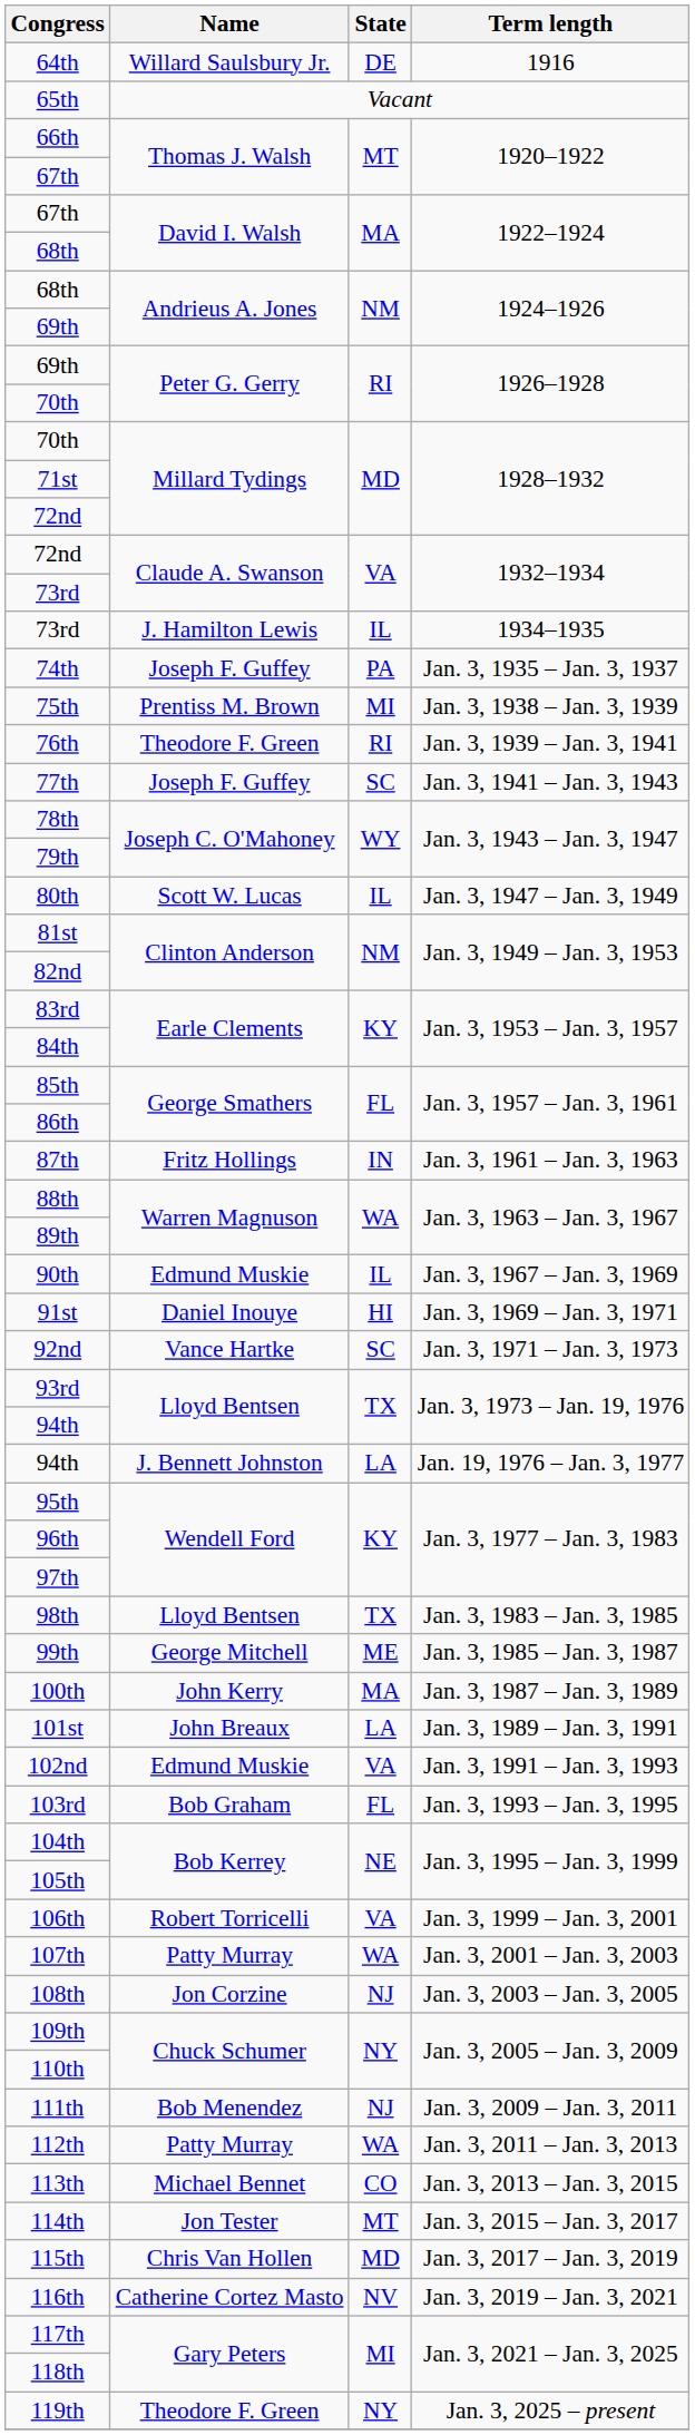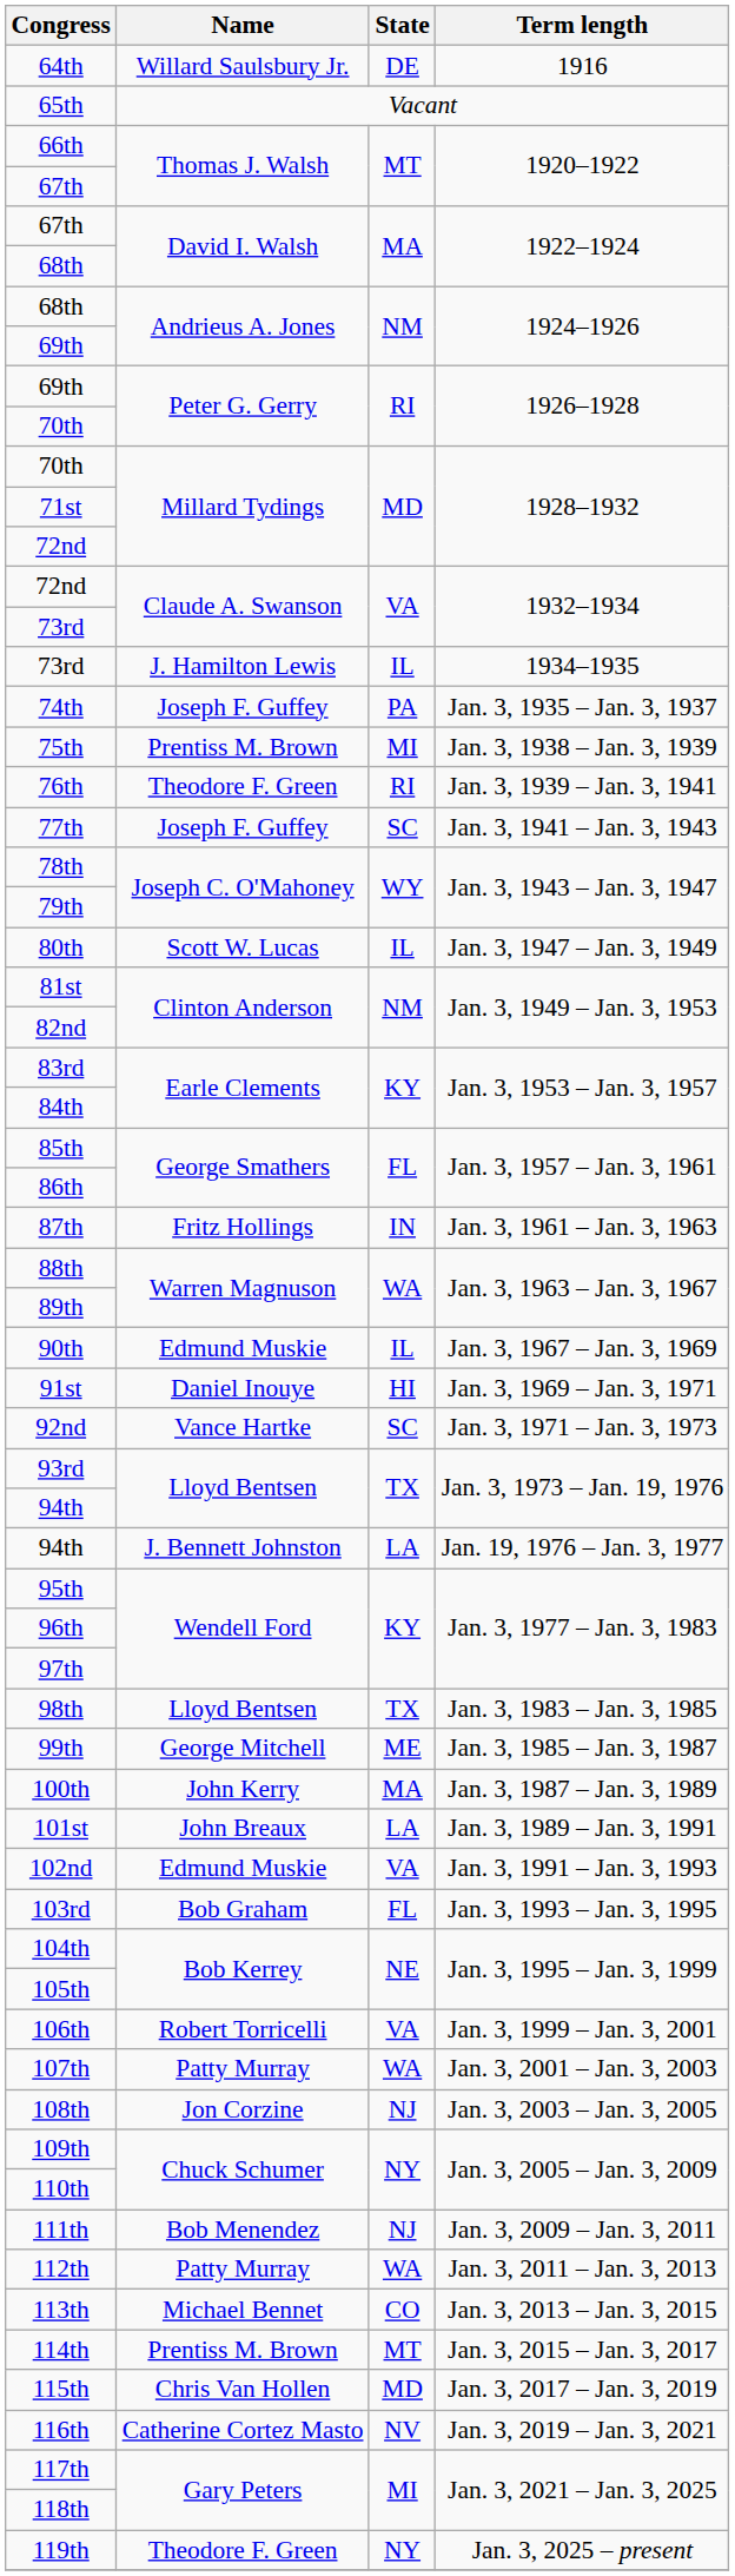114th | Name: Jon Tester -> Prentiss M. Brown
